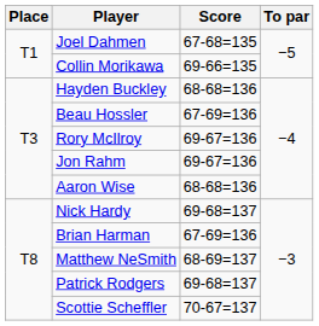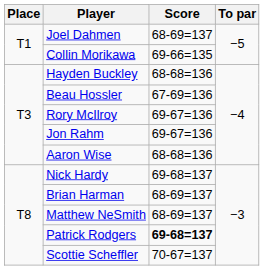Joel Dahmen | Score: 67-68=135 -> 68-69=137
Brian Harman | Score: 67-69=136 -> 68-69=137
Patrick Rodgers | Score: normal -> bold
